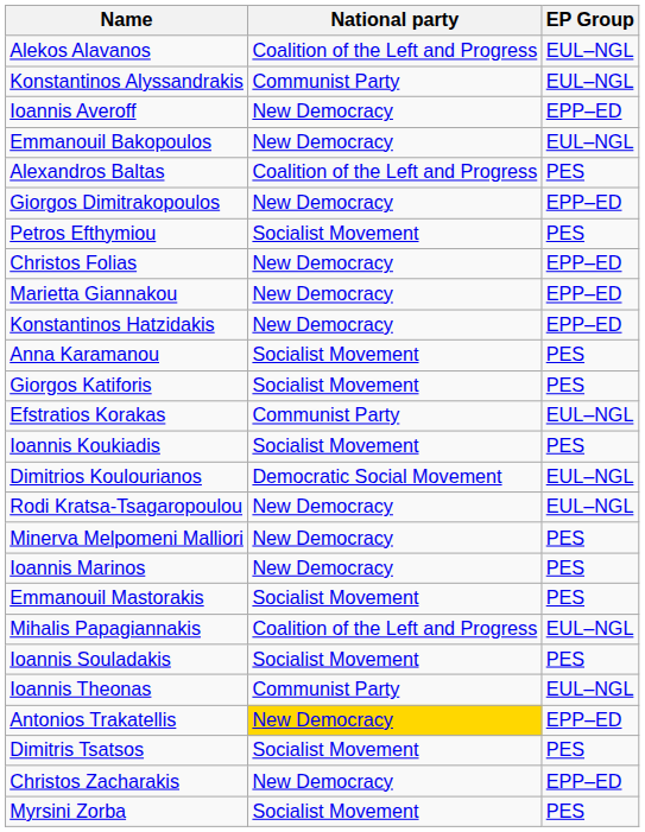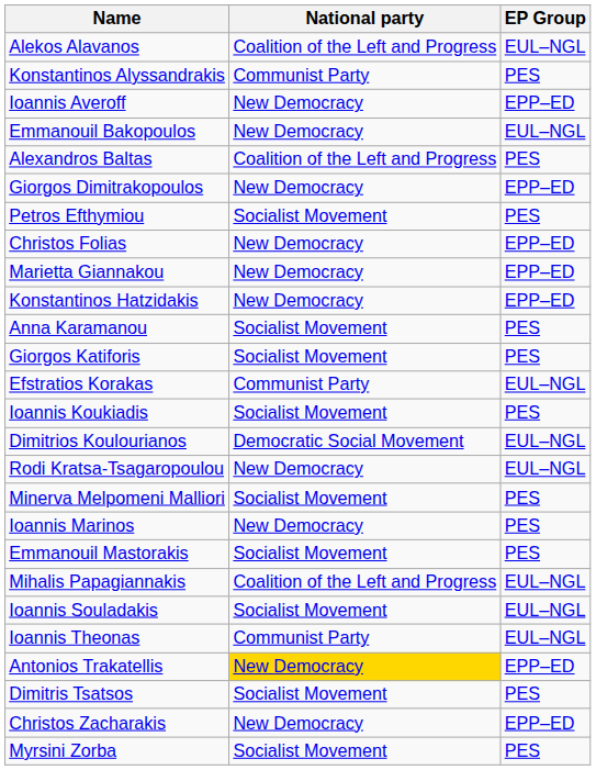Konstantinos Alyssandrakis | EP Group: EUL–NGL -> PES
Minerva Melpomeni Malliori | National party: New Democracy -> Socialist Movement
Ioannis Souladakis | EP Group: PES -> EUL–NGL
